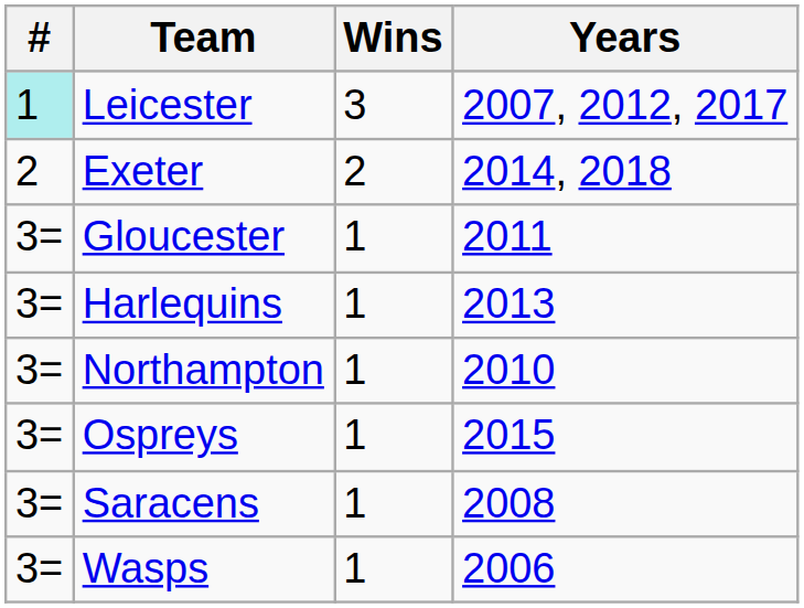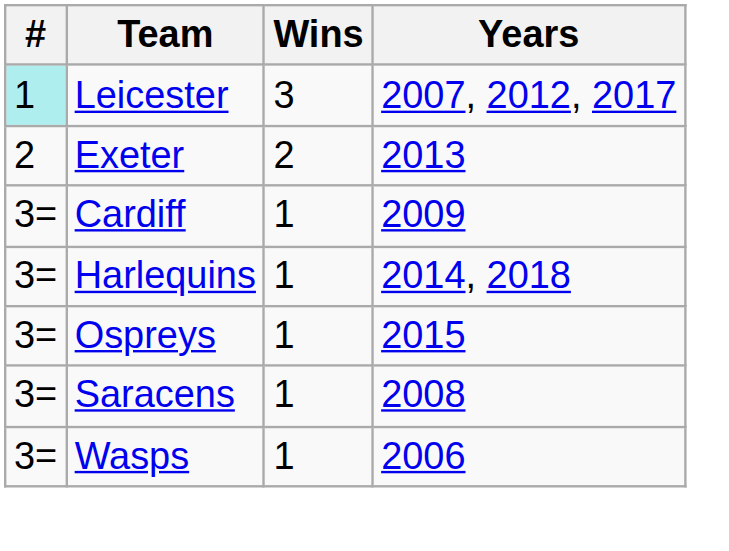Exeter | Years: 2014, 2018 -> 2013
+ row: 3= | Cardiff | 1 | 2009
- row: 3= | Gloucester | 1 | 2011
Harlequins | Years: 2013 -> 2014, 2018
- row: 3= | Northampton | 1 | 2010
